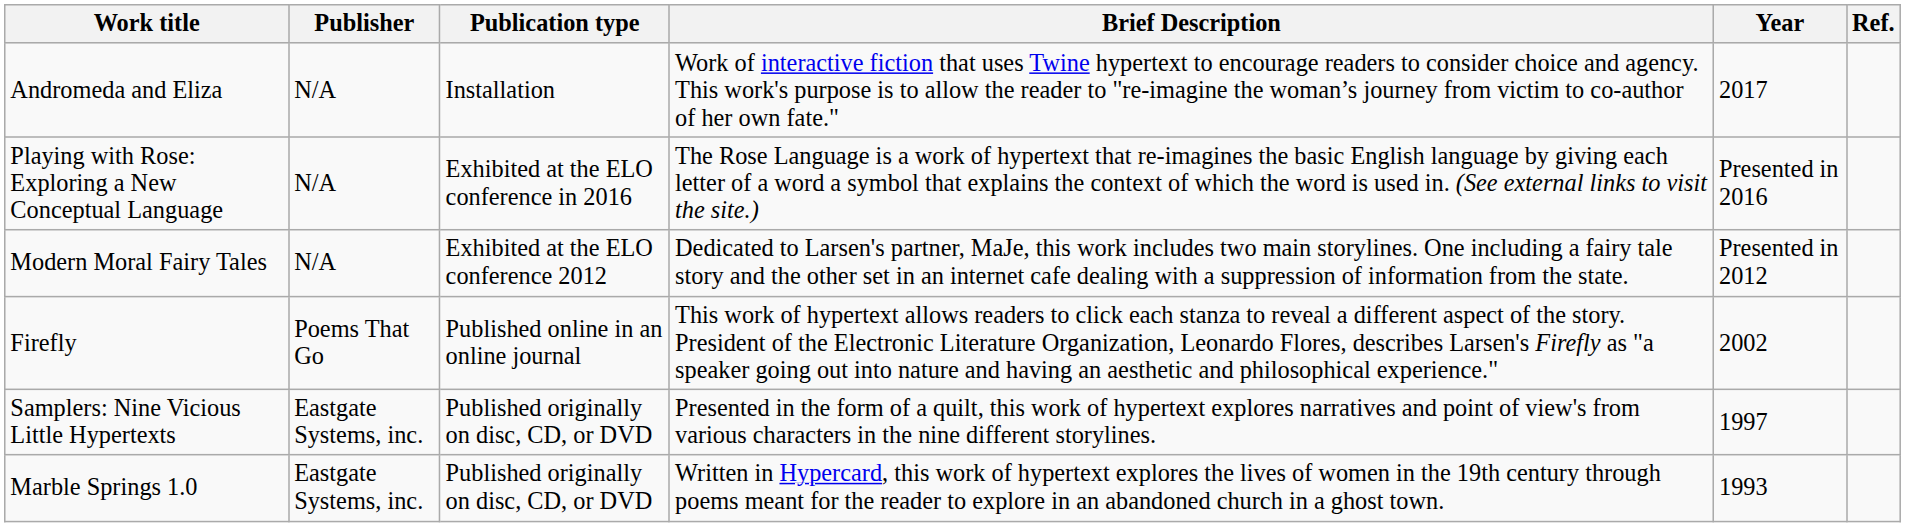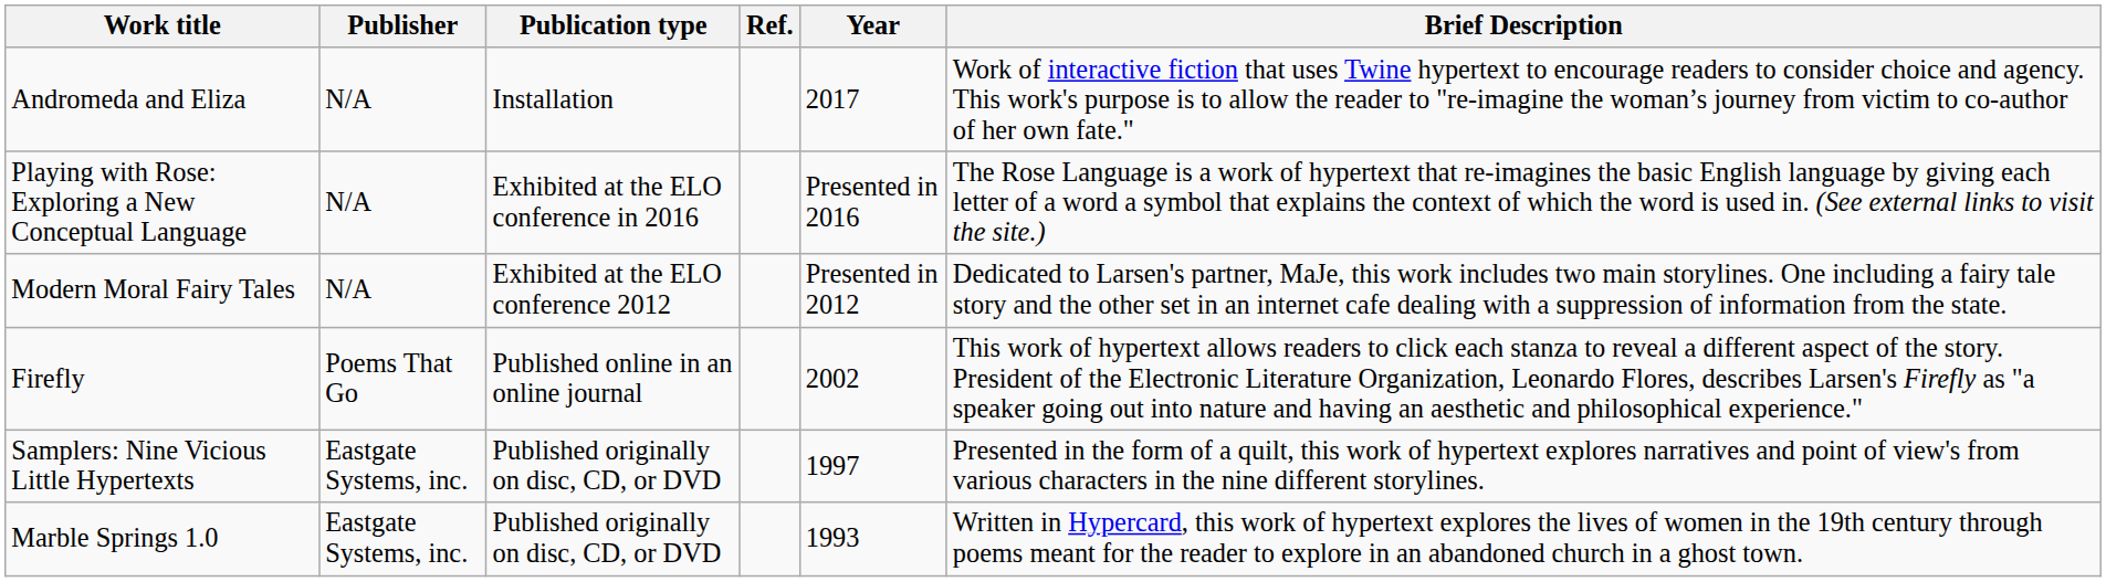columns swapped: Brief Description <-> Ref.
